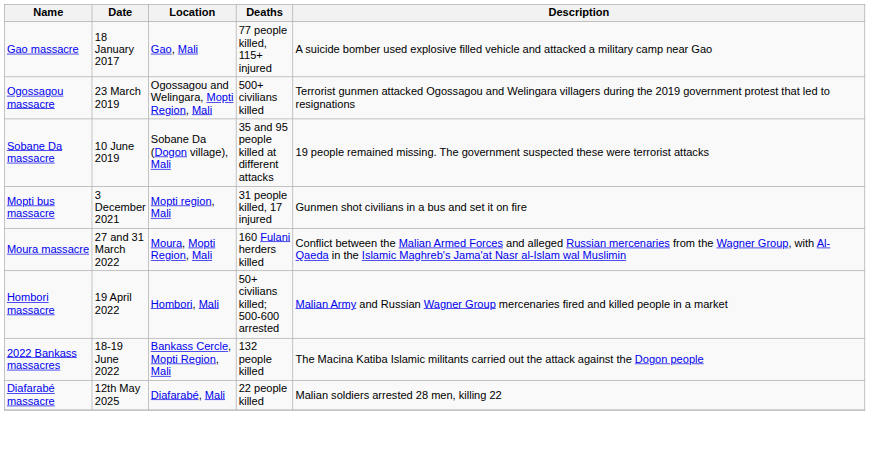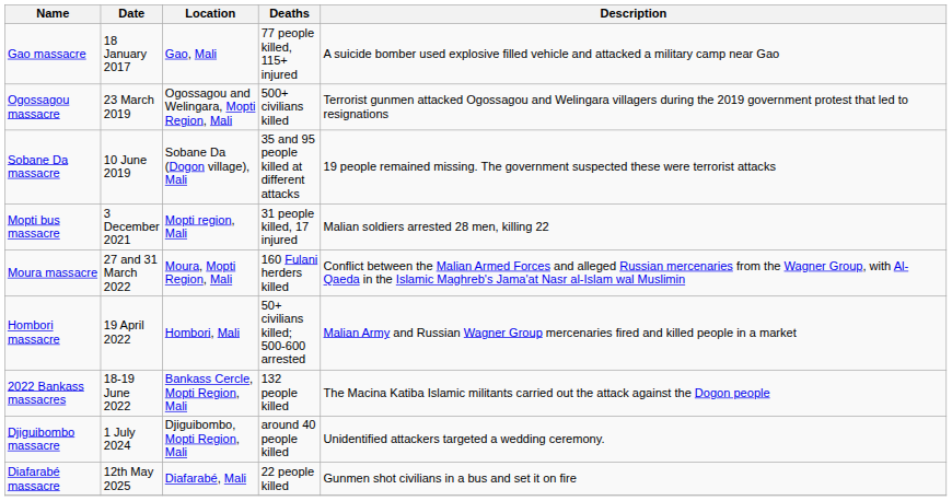Mopti bus massacre | Description: Gunmen shot civilians in a bus and set it on fire -> Malian soldiers arrested 28 men, killing 22
+ row: Djiguibombo massacre | 1 July 2024 | Djiguibombo, Mopti Region, Mali | around 40 people killed | Unidentified attackers targeted a wedding ceremony.
Diafarabé massacre | Description: Malian soldiers arrested 28 men, killing 22 -> Gunmen shot civilians in a bus and set it on fire
